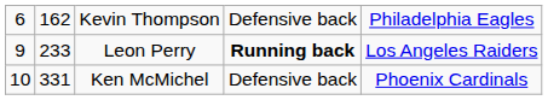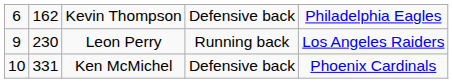Leon Perry | column 2: 233 -> 230
Leon Perry | column 4: bold -> normal
